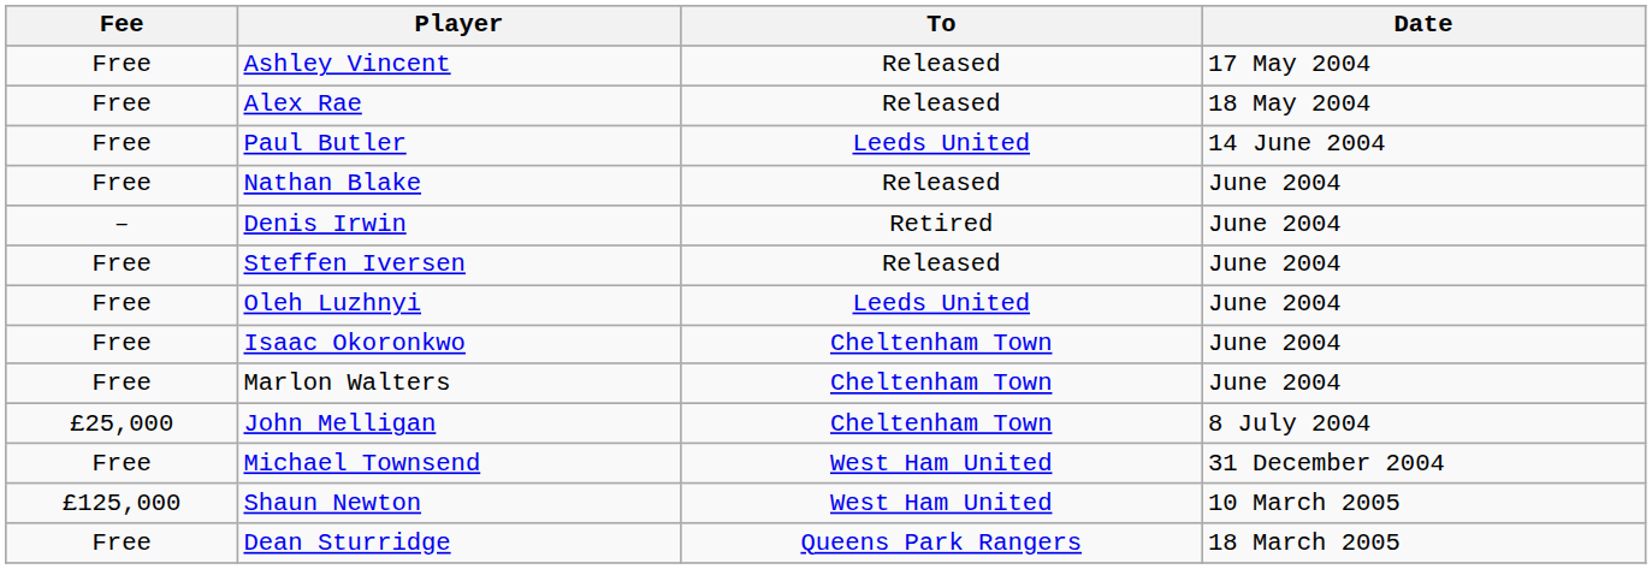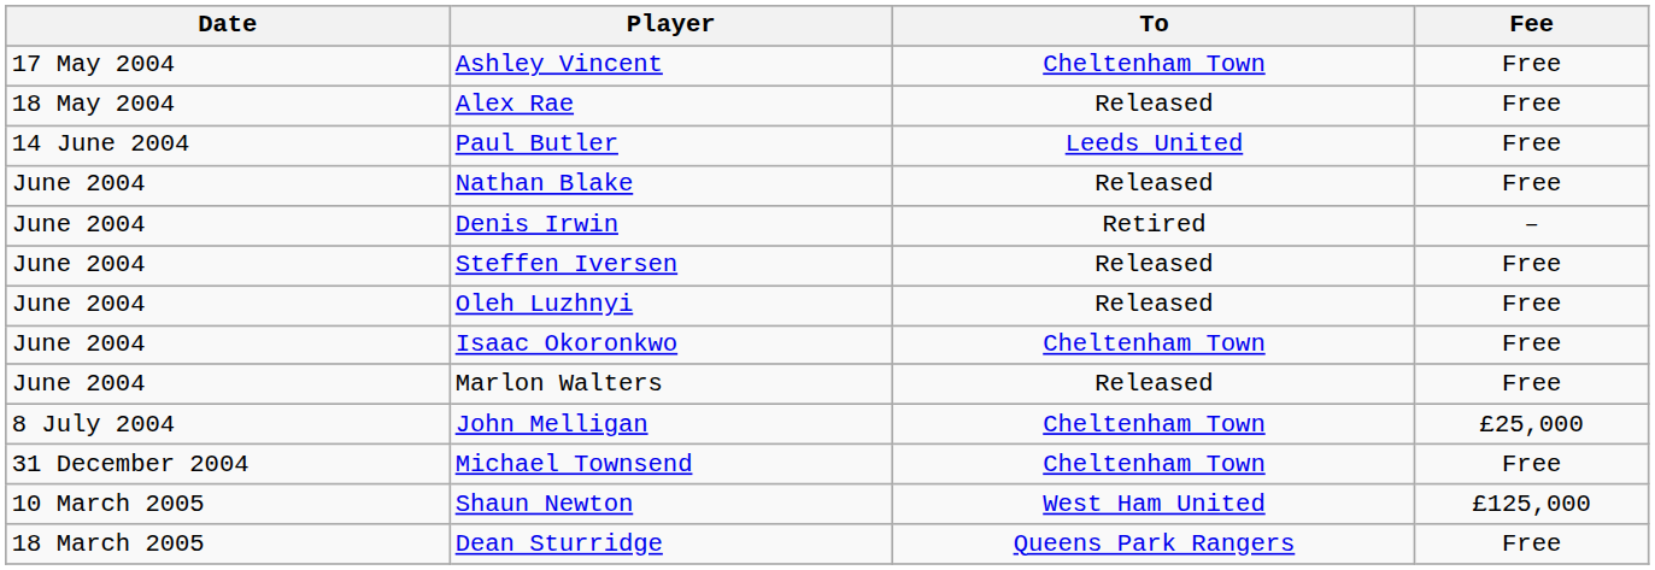columns swapped: Date <-> Fee
Ashley Vincent | To: Released -> Cheltenham Town
Oleh Luzhnyi | To: Leeds United -> Released
Marlon Walters | To: Cheltenham Town -> Released
Michael Townsend | To: West Ham United -> Cheltenham Town
